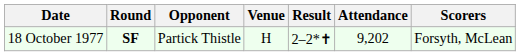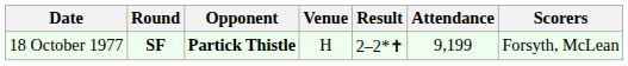18 October 1977 | Opponent: normal -> bold
18 October 1977 | Attendance: 9,202 -> 9,199
